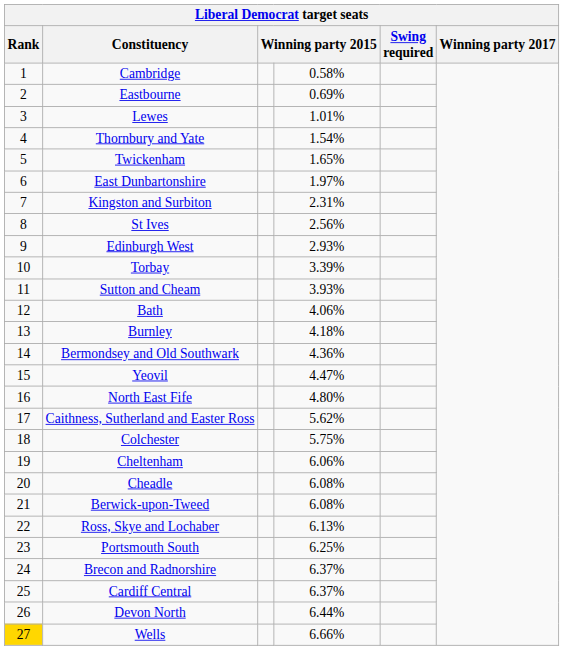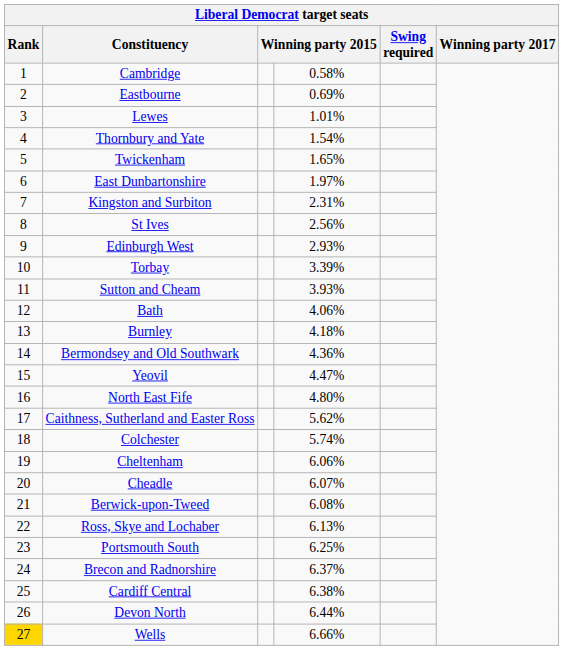Colchester | column 4: 5.75% -> 5.74%
Cheadle | column 4: 6.08% -> 6.07%
Cardiff Central | column 4: 6.37% -> 6.38%
